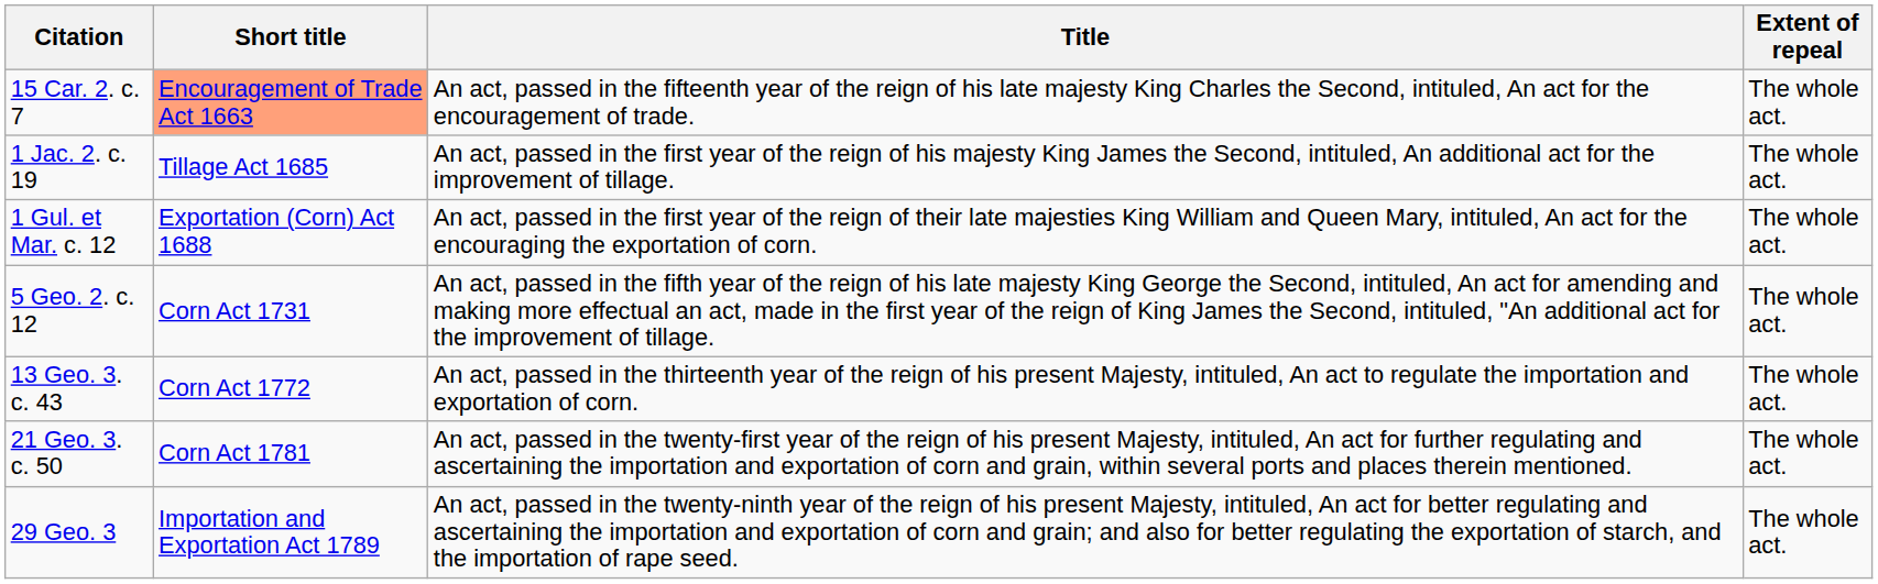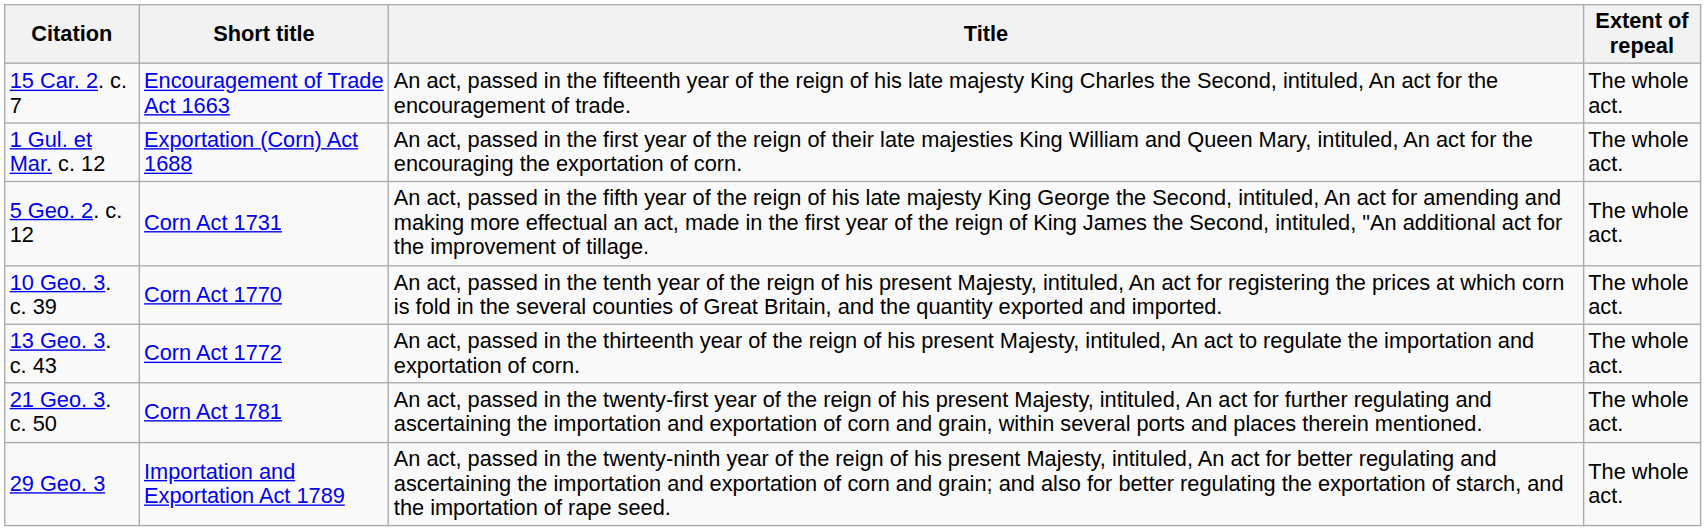15 Car. 2. c. 7 | Short title: lightsalmon background -> no background
- row: 1 Jac. 2. c. 19 | Tillage Act 1685 | An act, passed in the first year of the reign of his majesty King James the Second, intituled, An additional act for the improvement of tillage. | The whole act.
+ row: 10 Geo. 3. c. 39 | Corn Act 1770 | An act, passed in the tenth year of the reign of his present Majesty, intituled, An act for registering the prices at which corn is fold in the several counties of Great Britain, and the quantity exported and imported. | The whole act.
